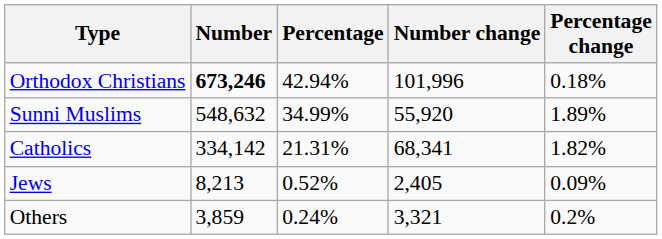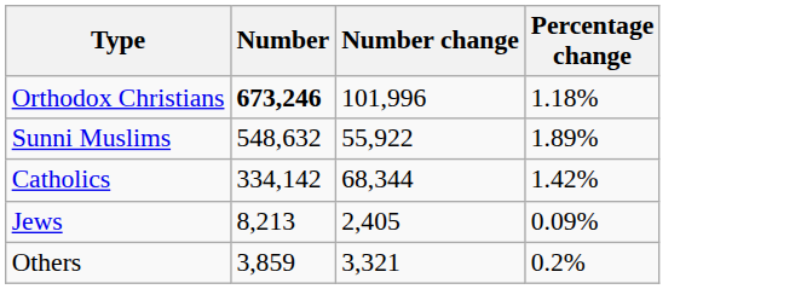- column: Percentage | 42.94% | 34.99% | 21.31% | 0.52% | 0.24%
Orthodox Christians | Percentage change: 0.18% -> 1.18%
Sunni Muslims | Number change: 55,920 -> 55,922
Catholics | Number change: 68,341 -> 68,344
Catholics | Percentage change: 1.82% -> 1.42%
